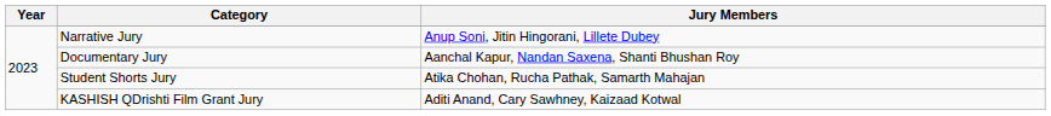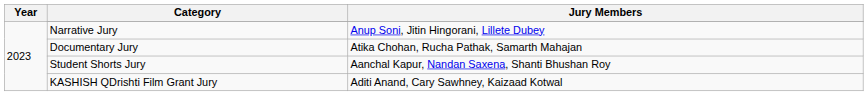Documentary Jury | Jury Members: Aanchal Kapur, Nandan Saxena, Shanti Bhushan Roy -> Atika Chohan, Rucha Pathak, Samarth Mahajan
Student Shorts Jury | Jury Members: Atika Chohan, Rucha Pathak, Samarth Mahajan -> Aanchal Kapur, Nandan Saxena, Shanti Bhushan Roy
